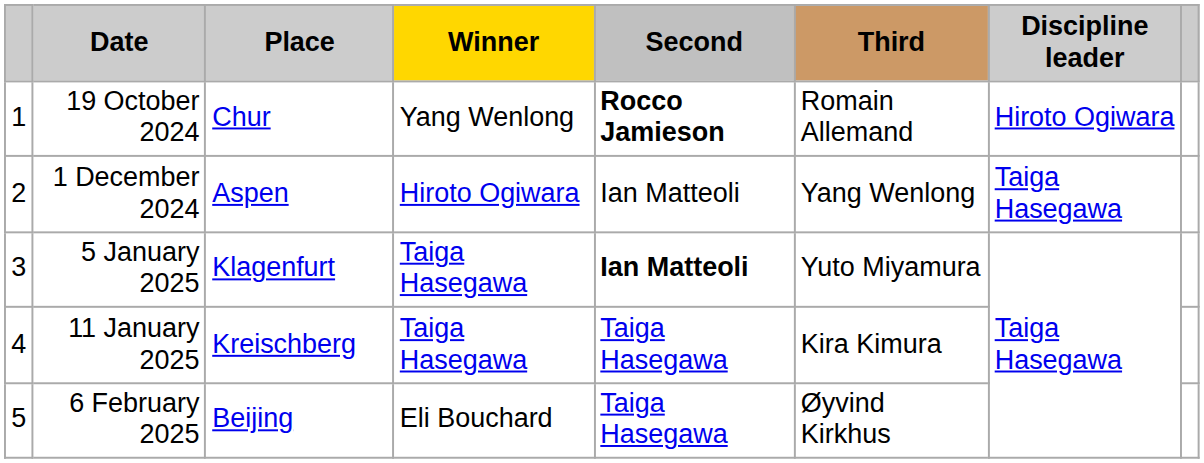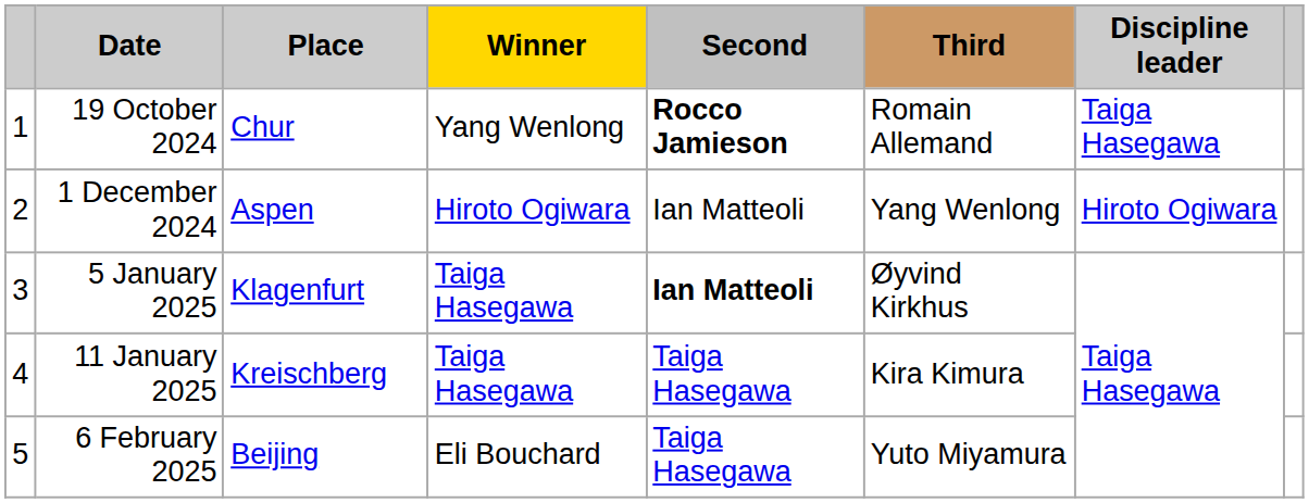19 October 2024 | Discipline leader: Hiroto Ogiwara -> Taiga Hasegawa
1 December 2024 | Discipline leader: Taiga Hasegawa -> Hiroto Ogiwara
5 January 2025 | Third: Yuto Miyamura -> Øyvind Kirkhus
6 February 2025 | Third: Øyvind Kirkhus -> Yuto Miyamura
